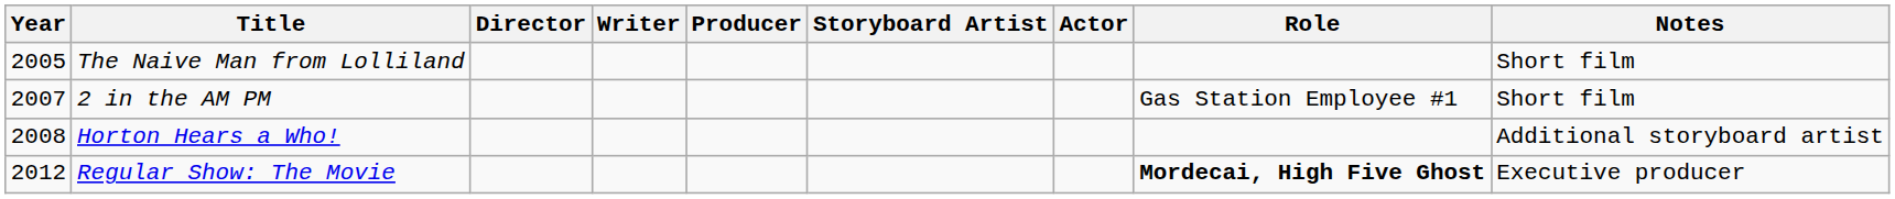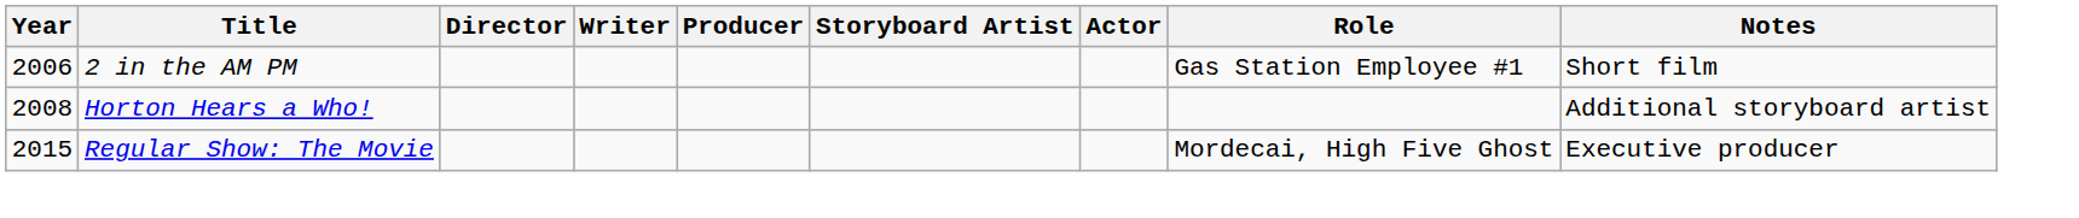- row: 2005 | The Naive Man from Lolliland | Short film
2 in the AM PM | Year: 2007 -> 2006
Regular Show: The Movie | Year: 2012 -> 2015
Regular Show: The Movie | Role: bold -> normal
